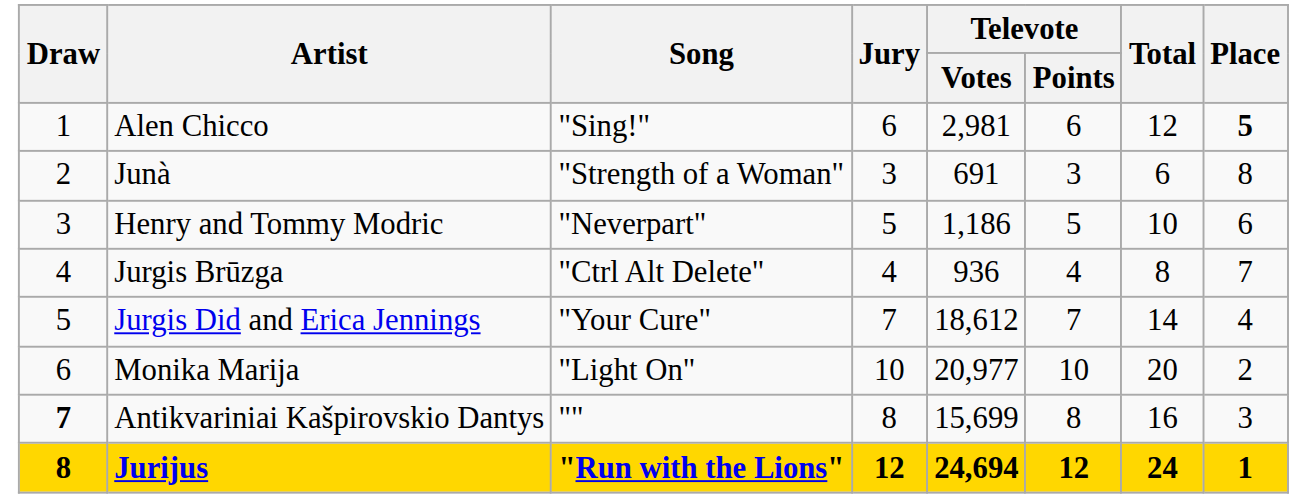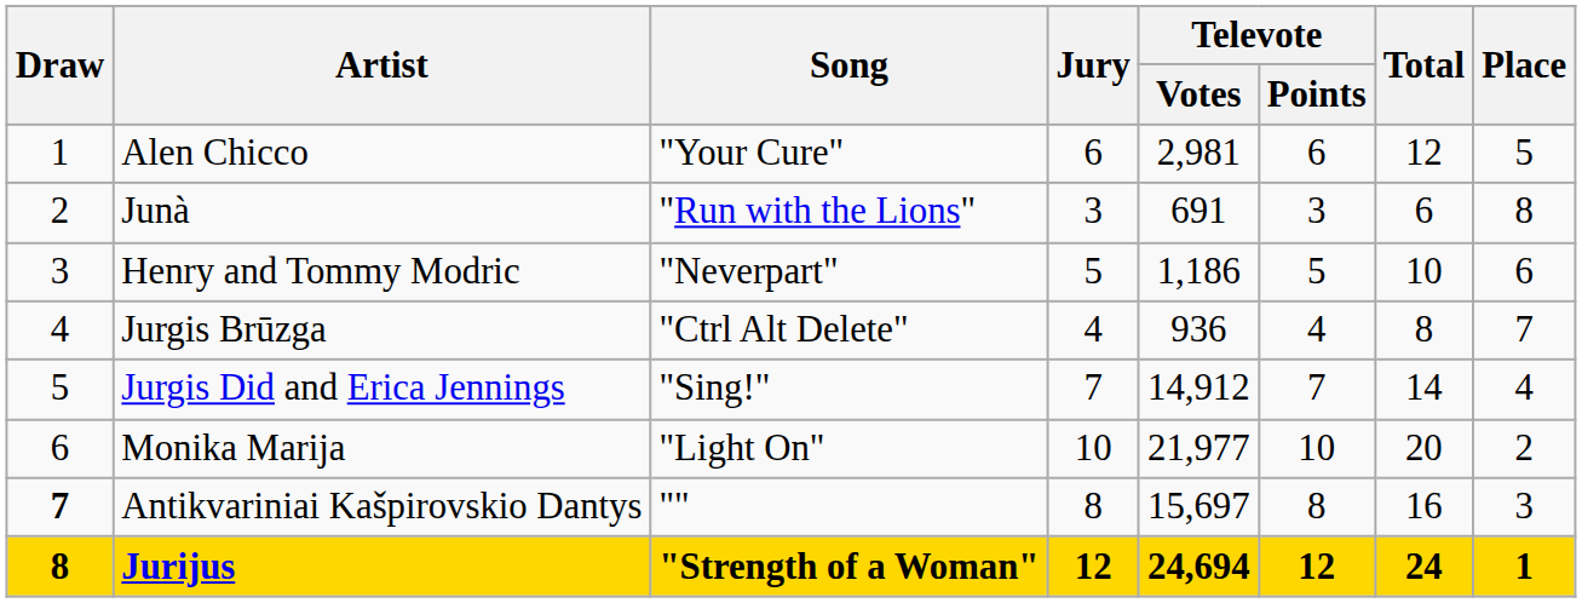Alen Chicco | Song: "Sing!" -> "Your Cure"
Alen Chicco | Place: bold -> normal
Junà | Song: "Strength of a Woman" -> "Run with the Lions"
Jurgis Did and Erica Jennings | Song: "Your Cure" -> "Sing!"
Jurgis Did and Erica Jennings | Televote / Votes: 18,612 -> 14,912
Monika Marija | Televote / Votes: 20,977 -> 21,977
Antikvariniai Kašpirovskio Dantys | Televote / Votes: 15,699 -> 15,697
Jurijus | Song: "Run with the Lions" -> "Strength of a Woman"
